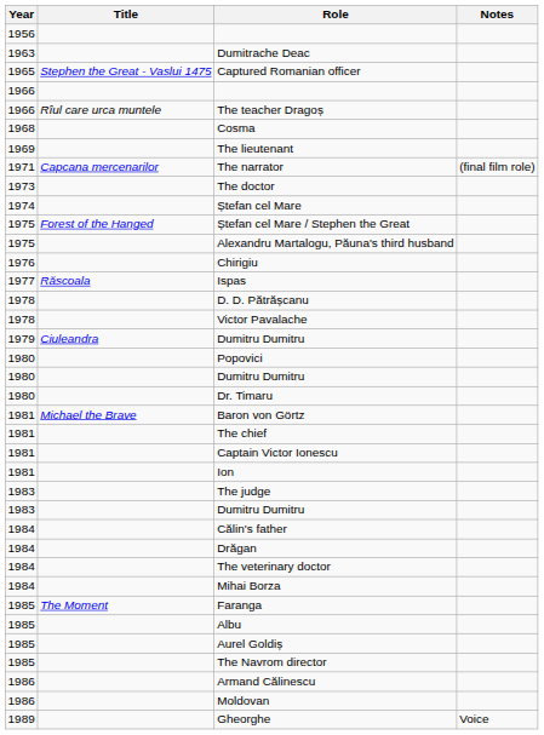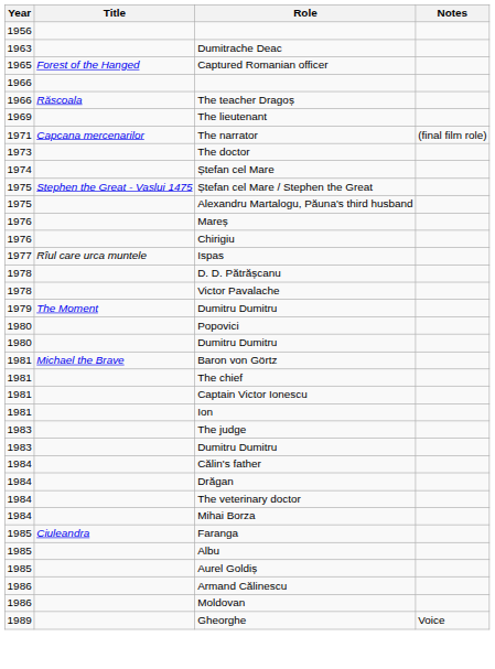Captured Romanian officer | Title: Stephen the Great - Vaslui 1475 -> Forest of the Hanged
The teacher Dragoș | Title: Rîul care urca muntele -> Răscoala
- row: 1968 | Cosma
Ștefan cel Mare / Stephen the Great | Title: Forest of the Hanged -> Stephen the Great - Vaslui 1475
+ row: 1976 | Mareș
Ispas | Title: Răscoala -> Rîul care urca muntele
1979 / Dumitru Dumitru | Title: Ciuleandra -> The Moment
- row: 1980 | Dr. Timaru
Faranga | Title: The Moment -> Ciuleandra
- row: 1985 | The Navrom director
